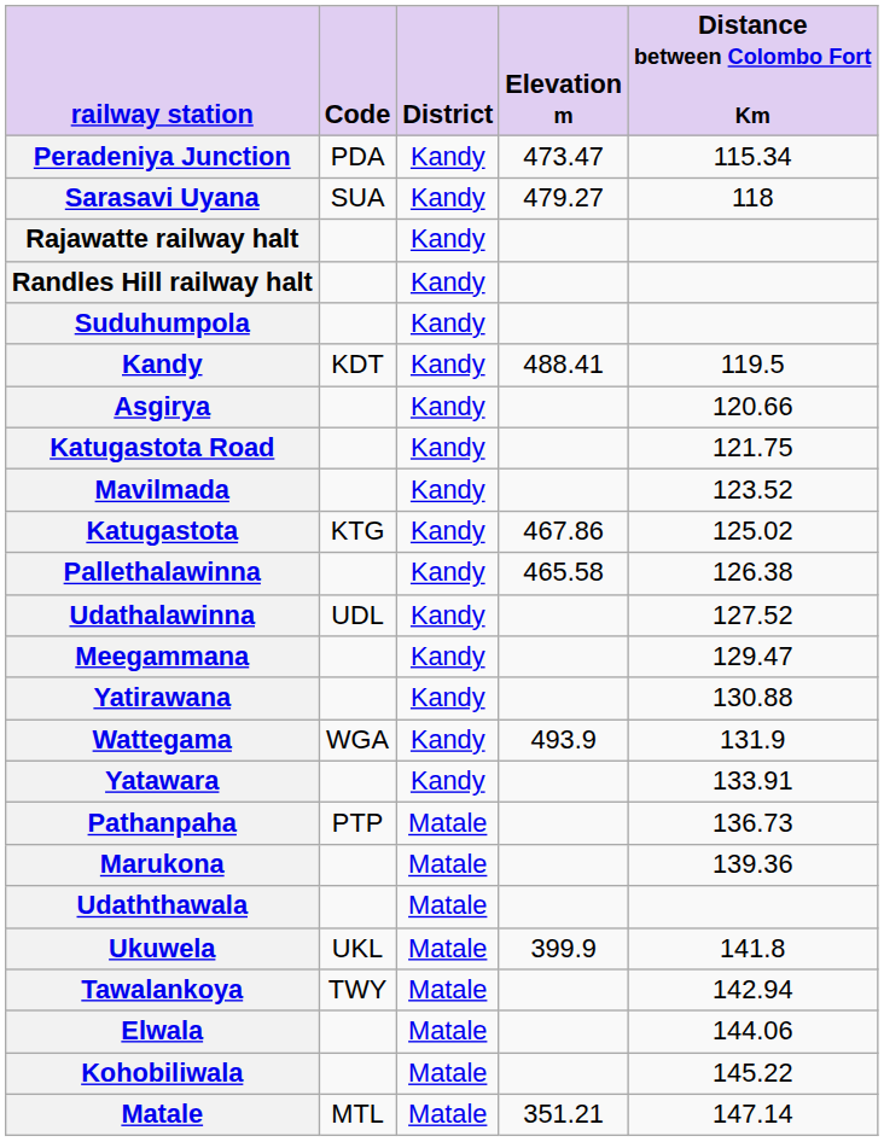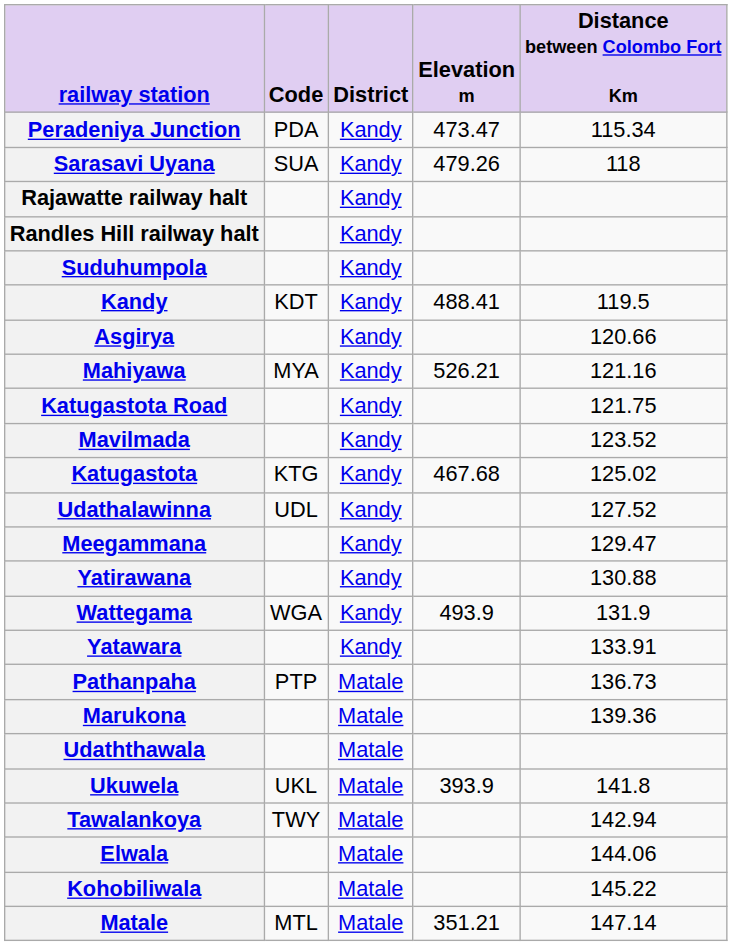Sarasavi Uyana | Elevation m: 479.27 -> 479.26
+ row: Mahiyawa | MYA | Kandy | 526.21 | 121.16
Katugastota | Elevation m: 467.86 -> 467.68
- row: Pallethalawinna | Kandy | 465.58 | 126.38
Ukuwela | Elevation m: 399.9 -> 393.9
